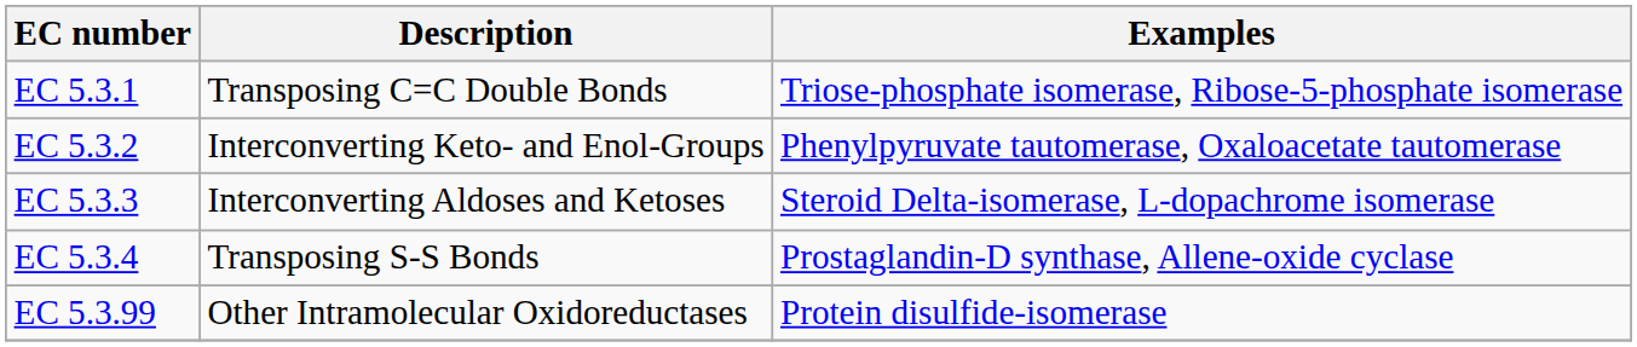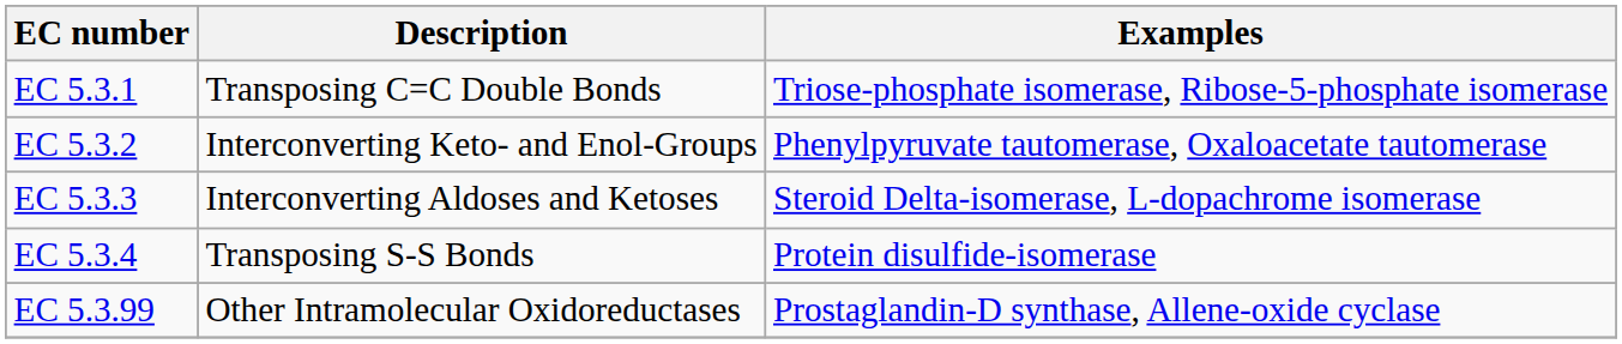EC 5.3.4 | Examples: Prostaglandin-D synthase, Allene-oxide cyclase -> Protein disulfide-isomerase
EC 5.3.99 | Examples: Protein disulfide-isomerase -> Prostaglandin-D synthase, Allene-oxide cyclase
